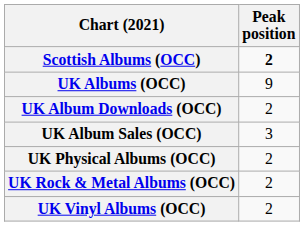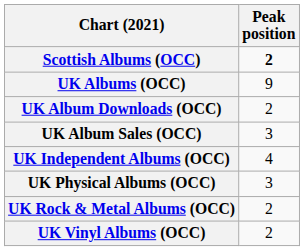+ row: UK Independent Albums (OCC) | 4
UK Physical Albums (OCC) | Peak position: 2 -> 3
